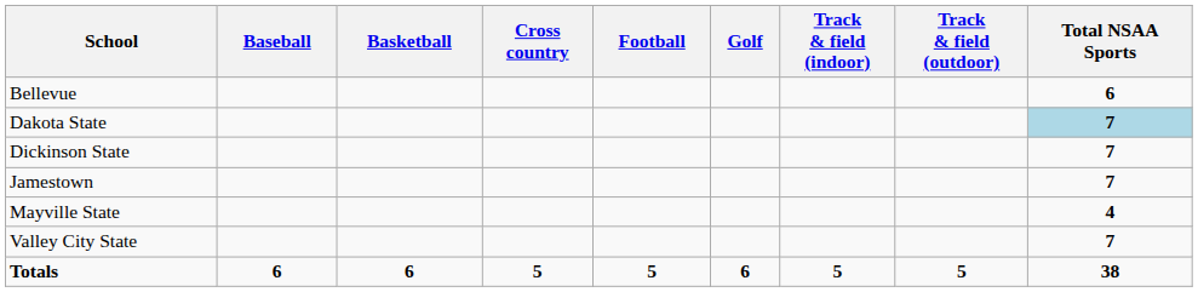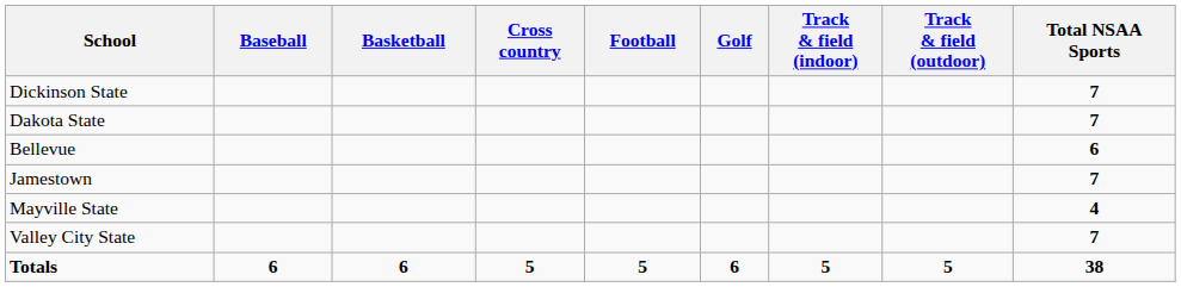rows swapped: Bellevue <-> Dickinson State
Dakota State | Total NSAA Sports: lightblue background -> no background
